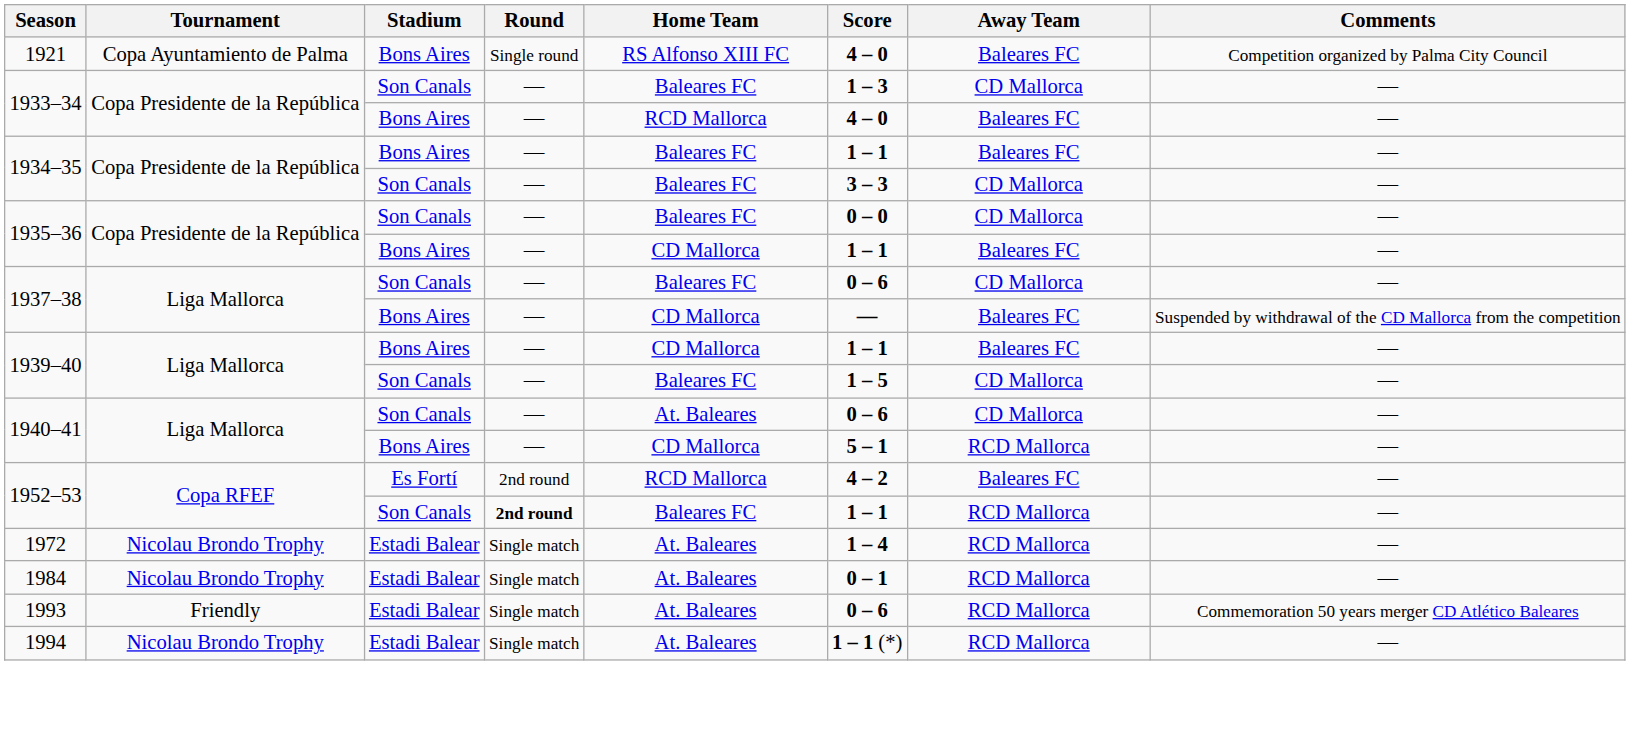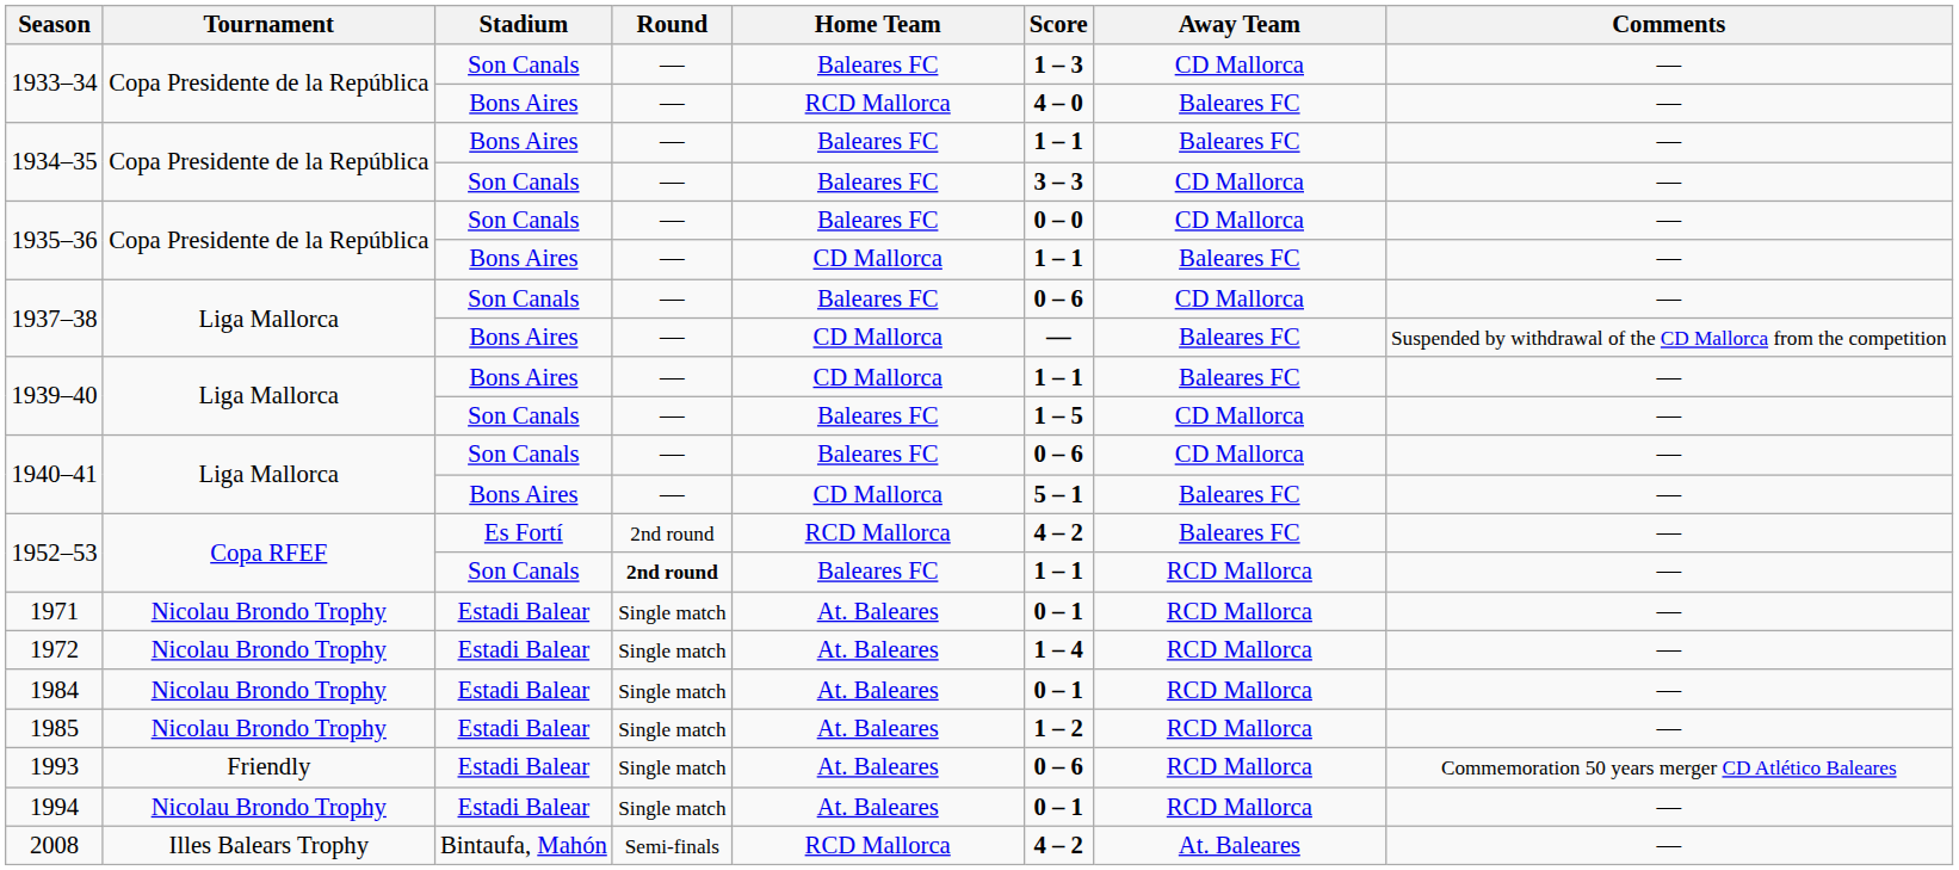- row: 1921 | Copa Ayuntamiento de Palma | Bons Aires | Single round | RS Alfonso XIII FC | 4 – 0 | Baleares FC | Competition organized by Palma City Council
1940–41 / Son Canals | Home Team: At. Baleares -> Baleares FC
1940–41 / Bons Aires | Away Team: RCD Mallorca -> Baleares FC
+ row: 1971 | Nicolau Brondo Trophy | Estadi Balear | Single match | At. Baleares | 0 – 1 | RCD Mallorca | —
+ row: 1985 | Nicolau Brondo Trophy | Estadi Balear | Single match | At. Baleares | 1 – 2 | RCD Mallorca | —
1994 | Score: 1 – 1 (*) -> 0 – 1
+ row: 2008 | Illes Balears Trophy | Bintaufa, Mahón | Semi-finals | RCD Mallorca | 4 – 2 | At. Baleares | —
